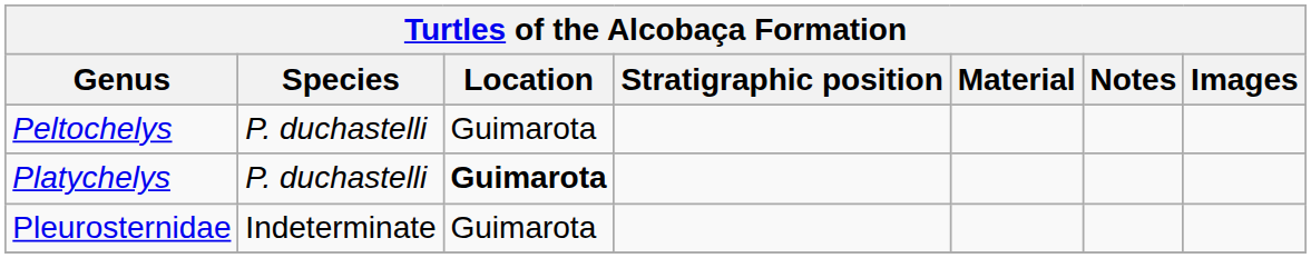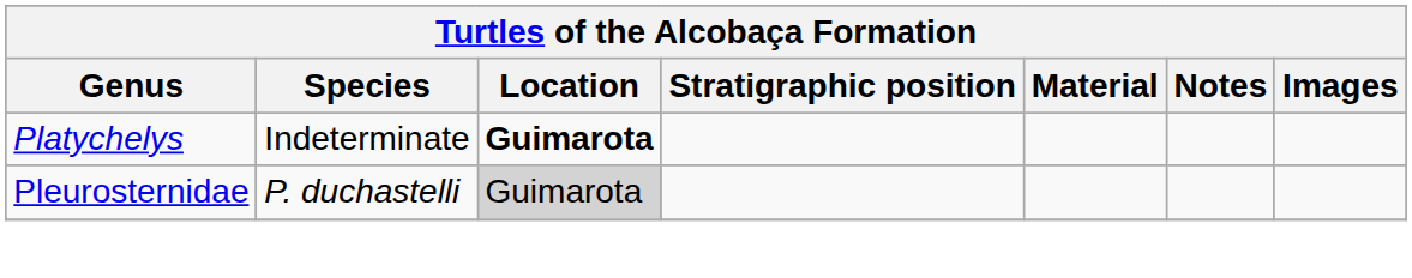- row: Peltochelys | P. duchastelli | Guimarota
Platychelys | Species: P. duchastelli -> Indeterminate
Pleurosternidae | Species: Indeterminate -> P. duchastelli
Pleurosternidae | Location: no background -> lightgrey background
